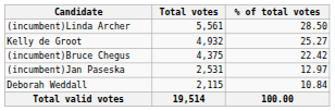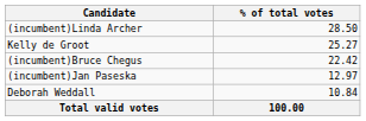- column: Total votes | 5,561 | 4,932 | 4,375 | 2,531 | 2,115 | 19,514
